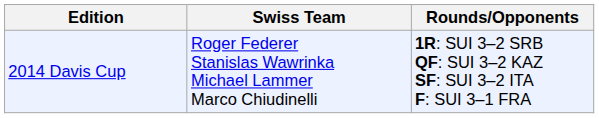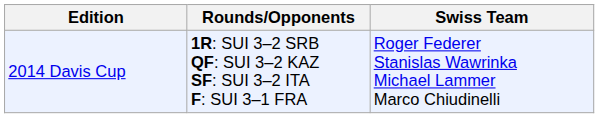columns swapped: Swiss Team <-> Rounds/Opponents
